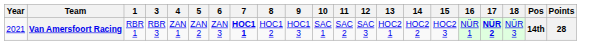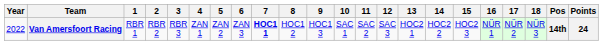+ column: 2 | RBR 2
Van Amersfoort Racing | Year: 2021 -> 2022
Van Amersfoort Racing | 17: bold -> normal
Van Amersfoort Racing | Points: 28 -> 24
